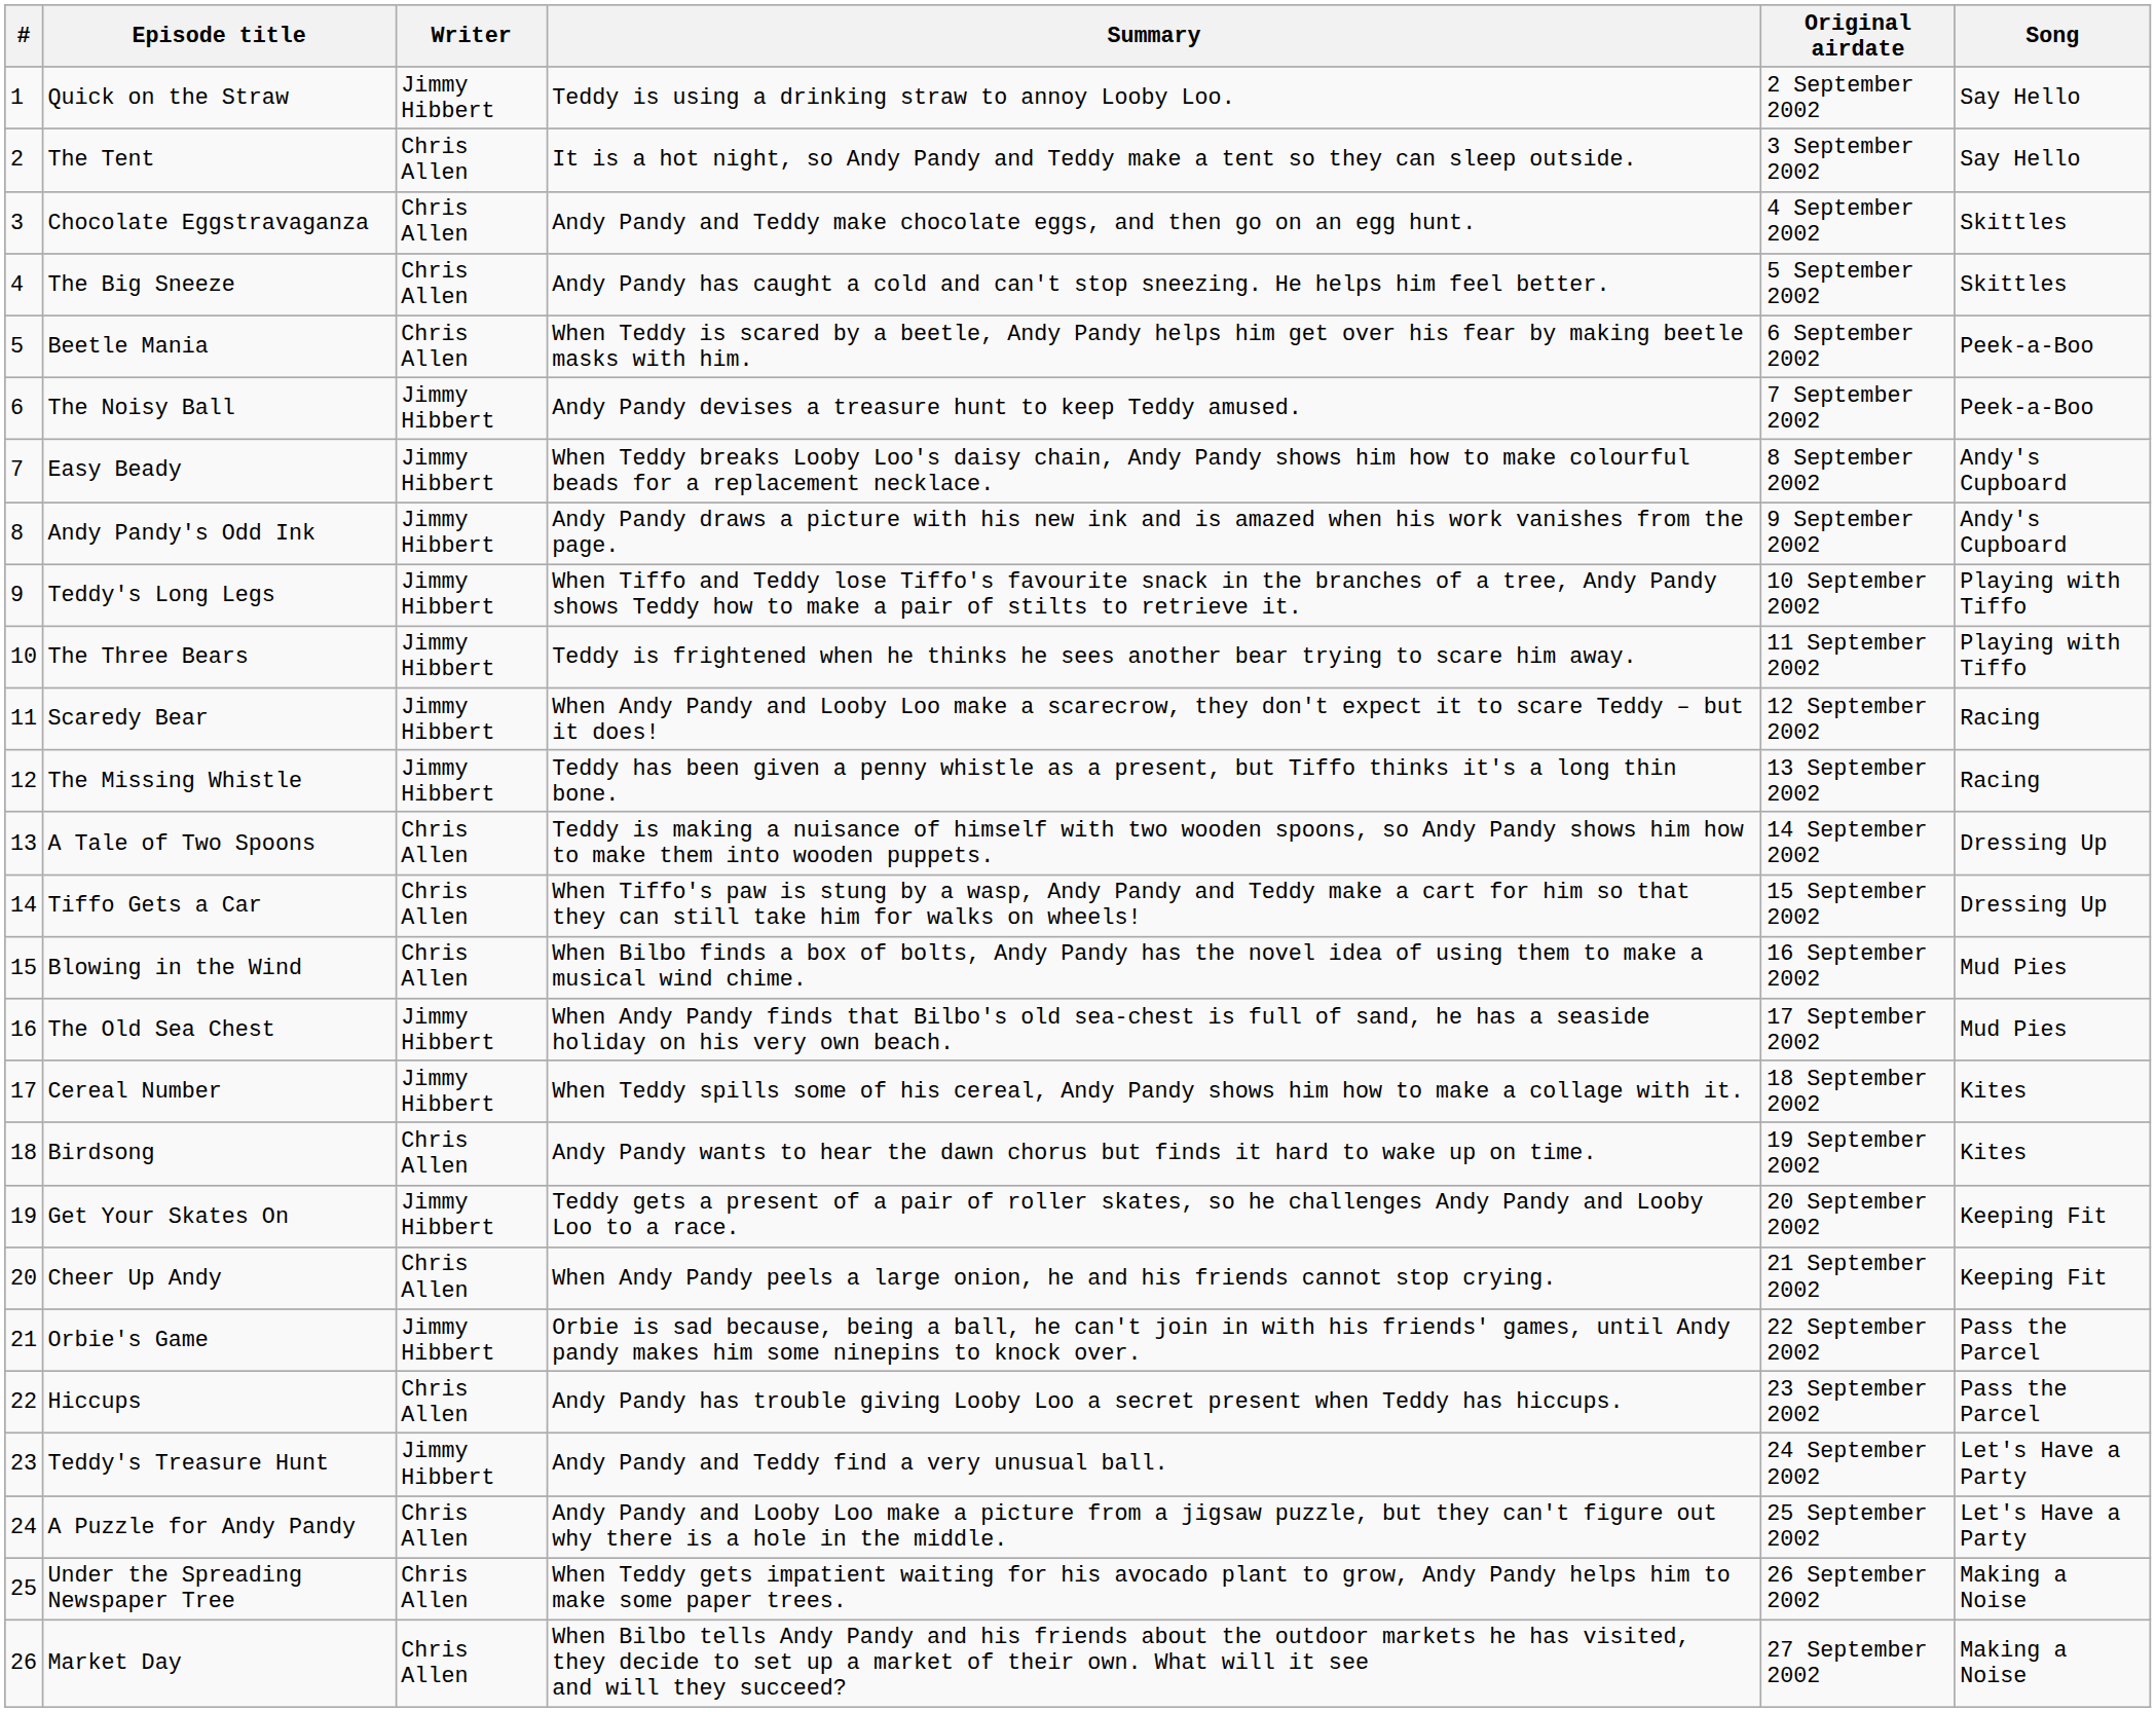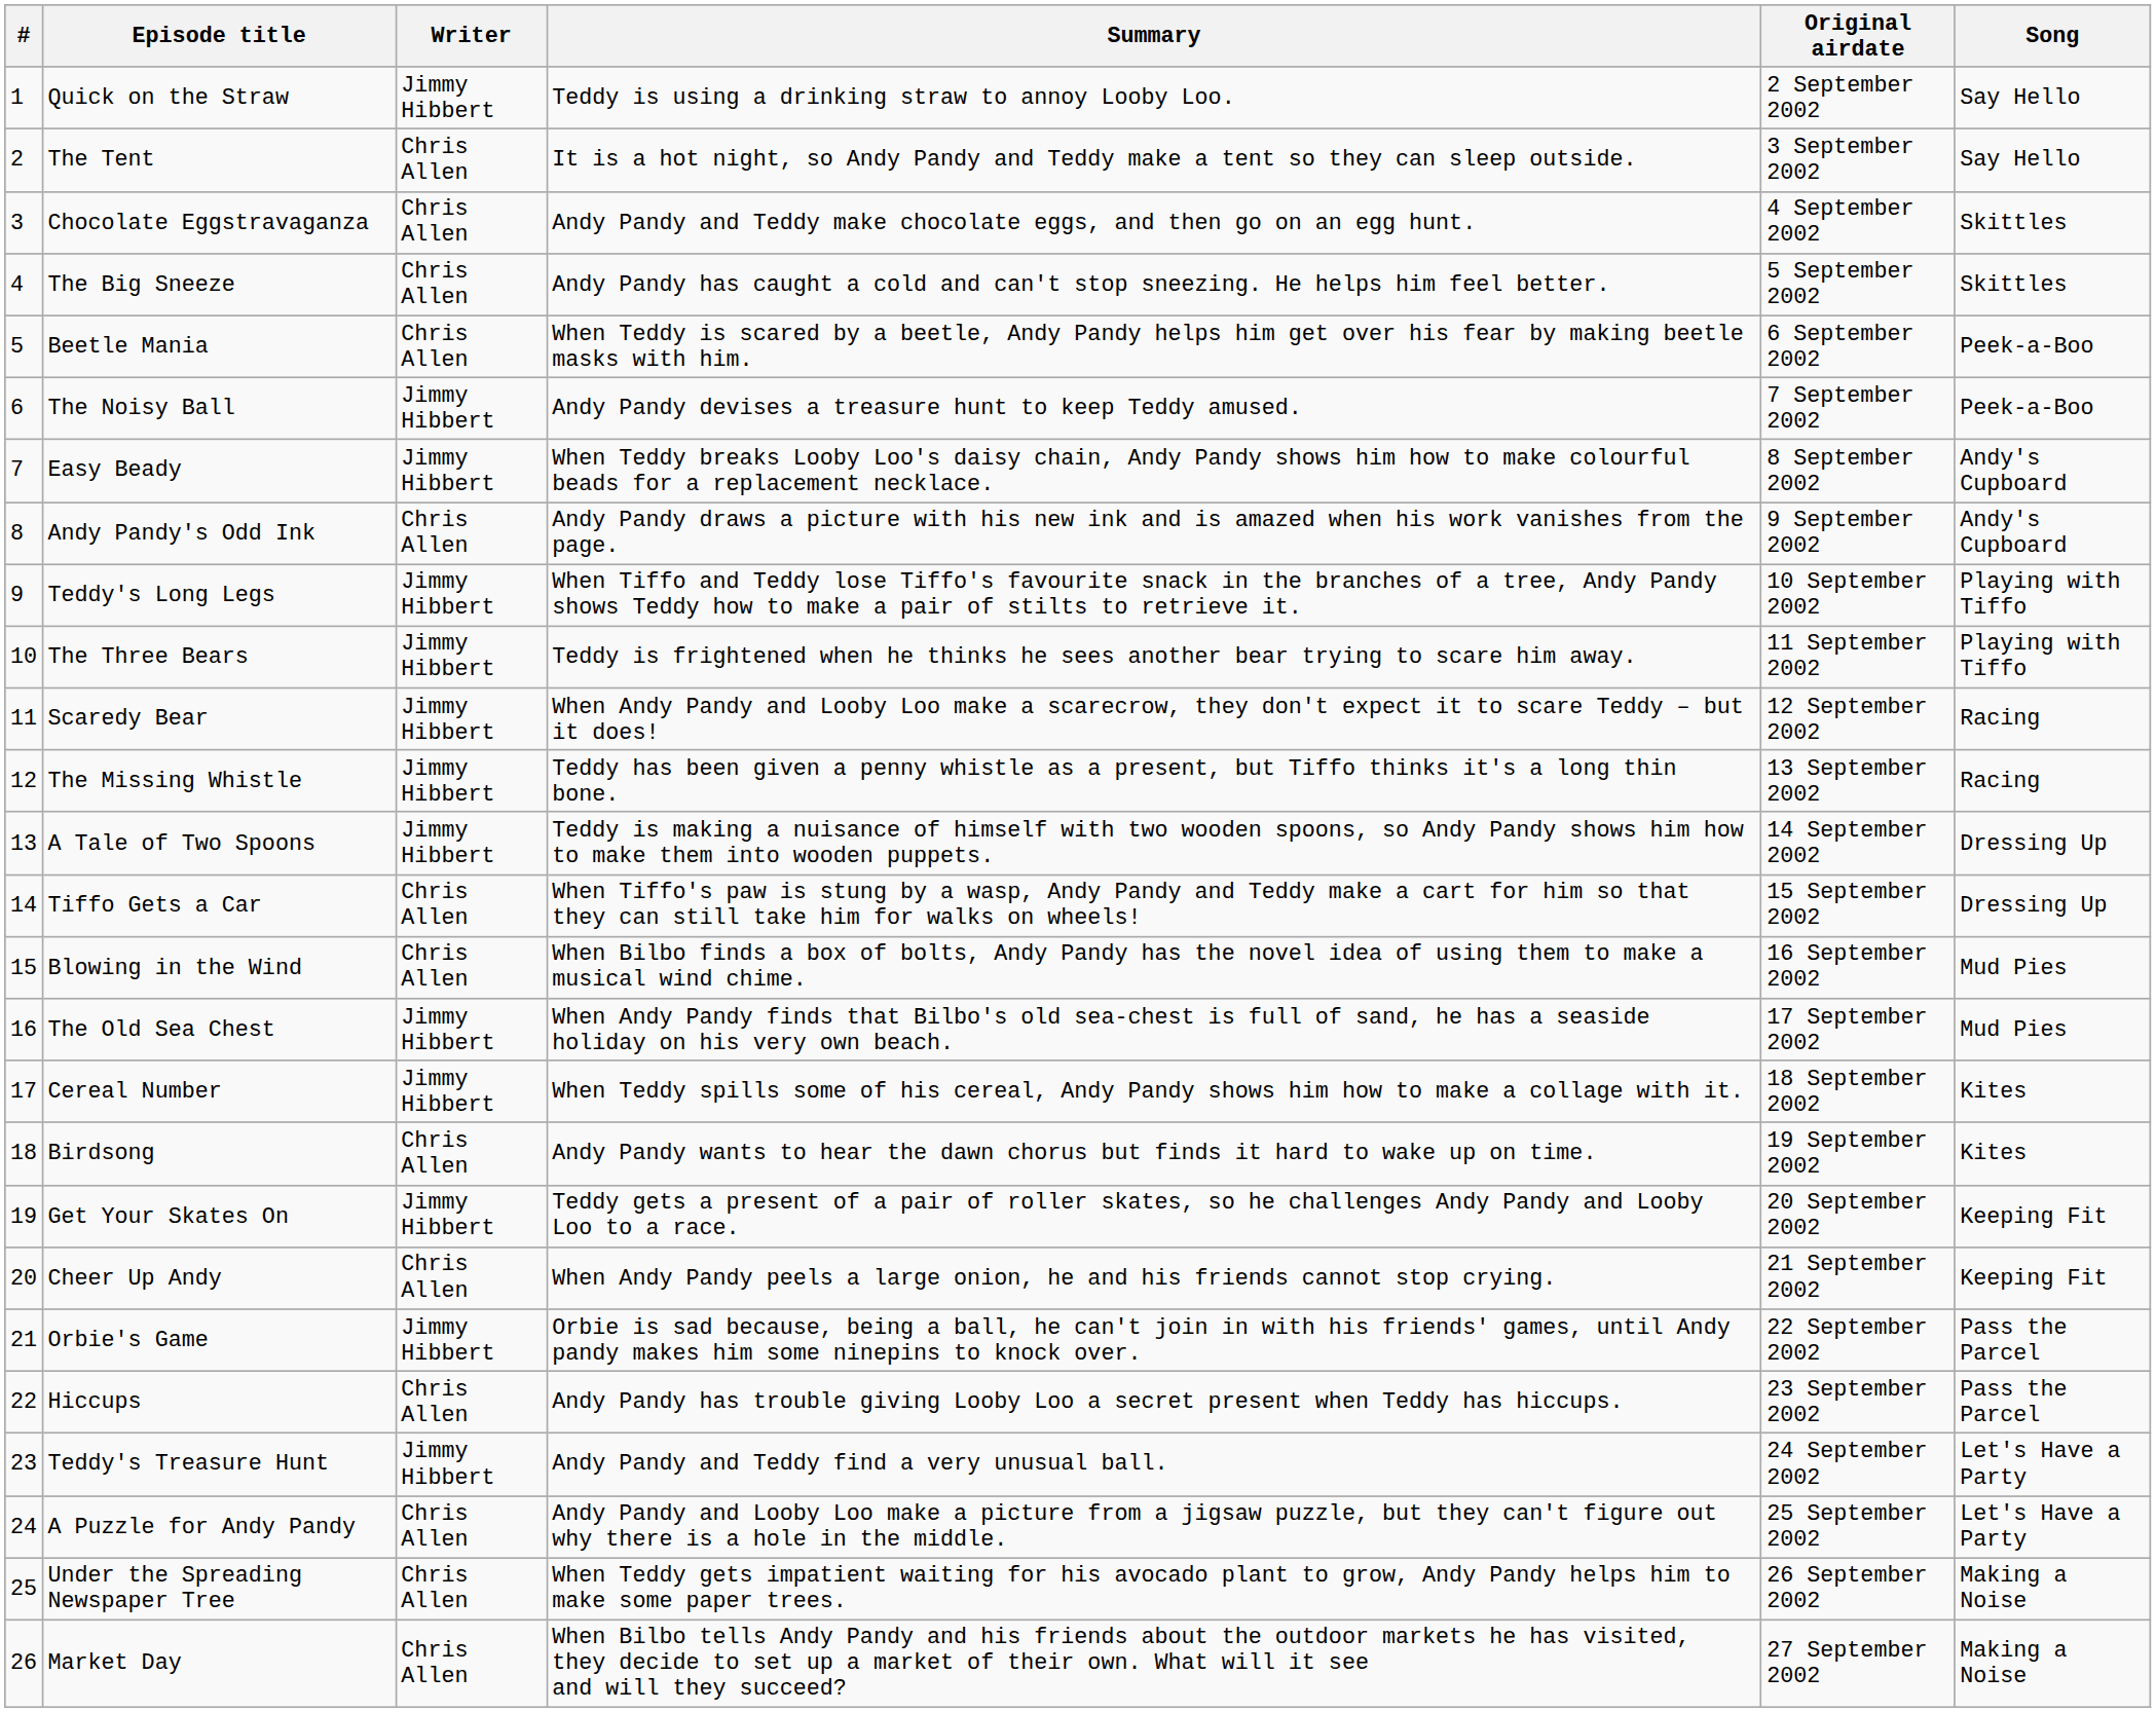Andy Pandy's Odd Ink | Writer: Jimmy Hibbert -> Chris Allen
A Tale of Two Spoons | Writer: Chris Allen -> Jimmy Hibbert
